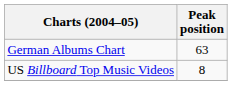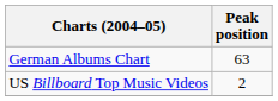US Billboard Top Music Videos | Peak position: 8 -> 2
